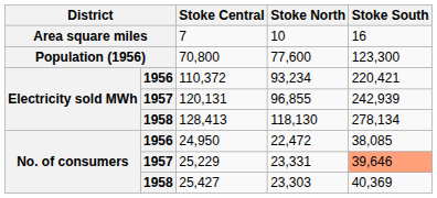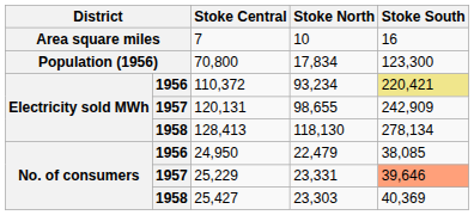70,800 | Stoke North: 77,600 -> 17,834
110,372 | Stoke South: no background -> khaki background
120,131 | Stoke North: 96,855 -> 98,655
120,131 | Stoke South: 242,939 -> 242,909
24,950 | Stoke North: 22,472 -> 22,479
